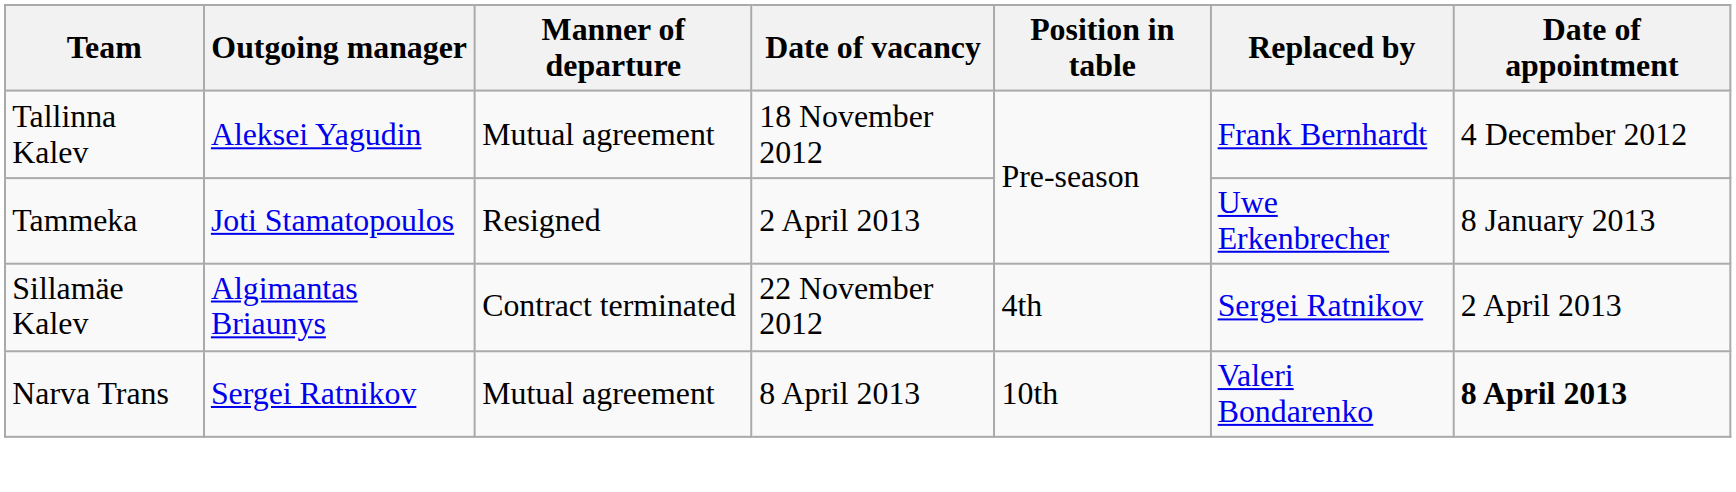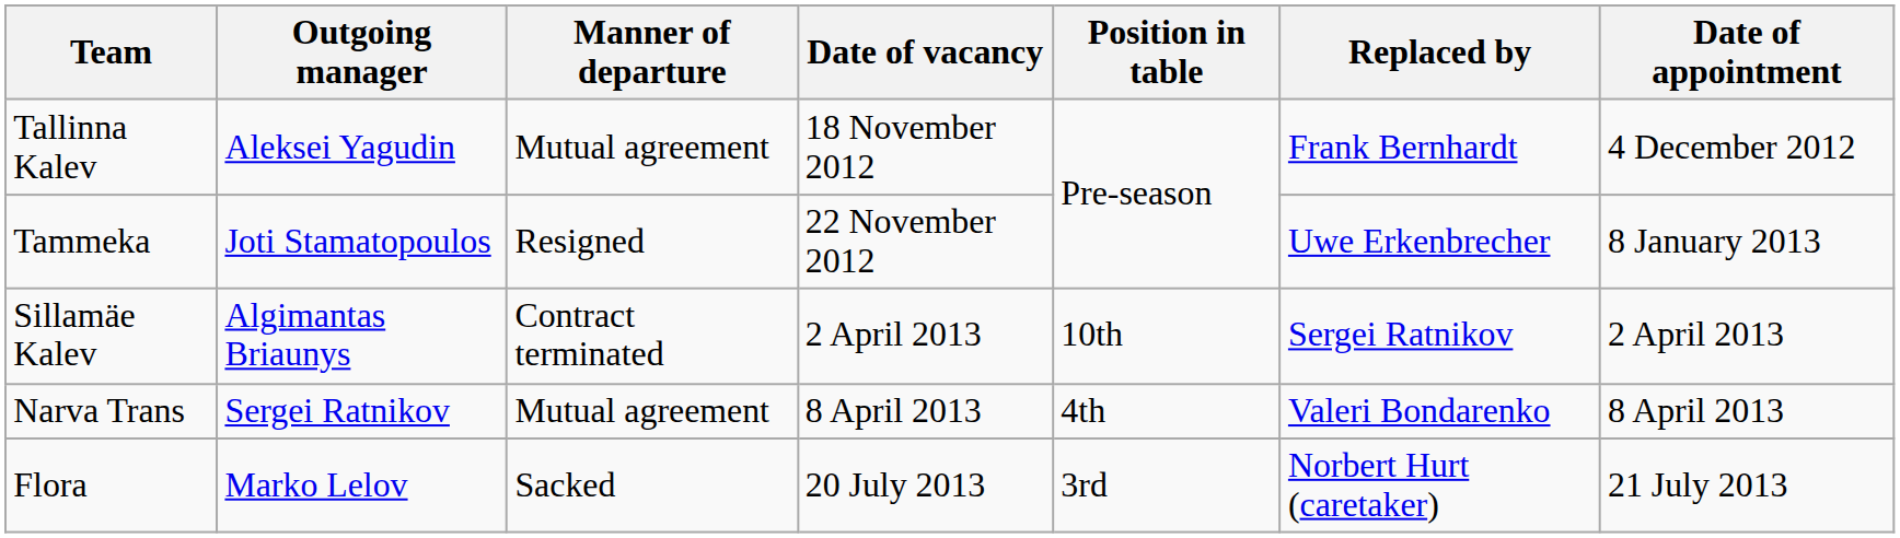Tammeka | Date of vacancy: 2 April 2013 -> 22 November 2012
Sillamäe Kalev | Date of vacancy: 22 November 2012 -> 2 April 2013
Sillamäe Kalev | Position in table: 4th -> 10th
Narva Trans | Position in table: 10th -> 4th
Narva Trans | Date of appointment: bold -> normal
+ row: Flora | Marko Lelov | Sacked | 20 July 2013 | 3rd | Norbert Hurt (caretaker) | 21 July 2013
